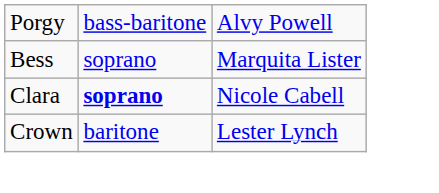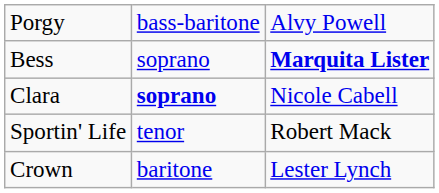Bess | column 3: normal -> bold
+ row: Sportin' Life | tenor | Robert Mack
